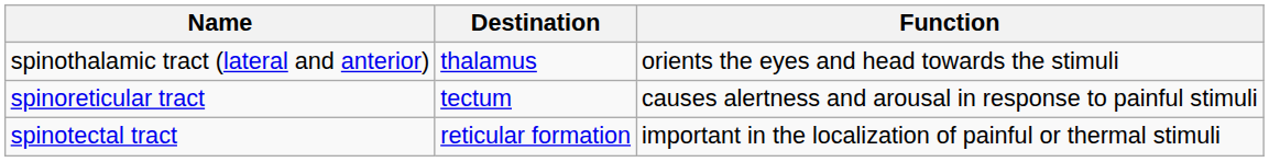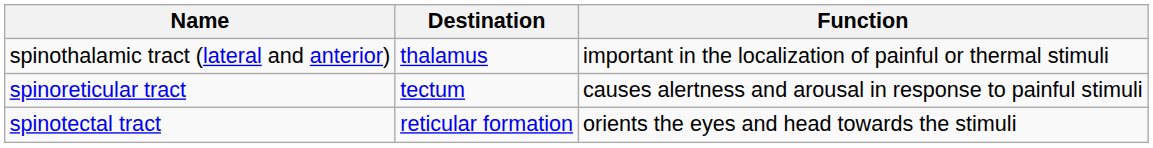spinothalamic tract (lateral and anterior) | Function: orients the eyes and head towards the stimuli -> important in the localization of painful or thermal stimuli
spinotectal tract | Function: important in the localization of painful or thermal stimuli -> orients the eyes and head towards the stimuli
